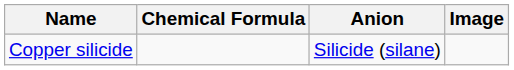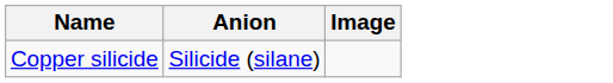- column: Chemical Formula
